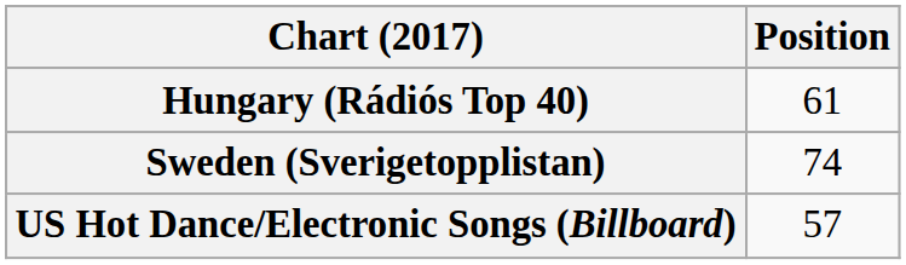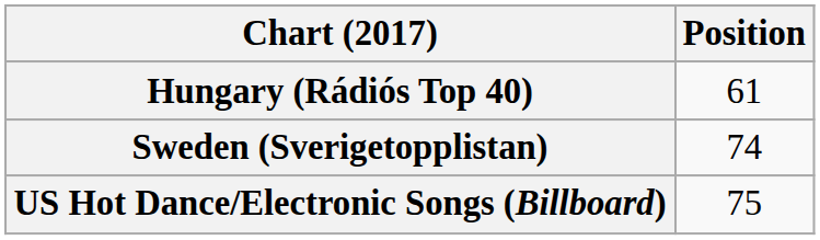US Hot Dance/Electronic Songs (Billboard) | Position: 57 -> 75
